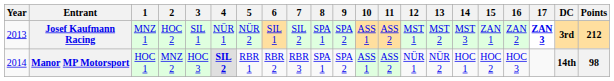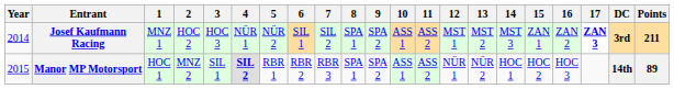Josef Kaufmann Racing | Year: 2013 -> 2014
Josef Kaufmann Racing | 3: SIL 1 -> HOC 3
Josef Kaufmann Racing | Points: 212 -> 211
Manor MP Motorsport | Year: 2014 -> 2015
Manor MP Motorsport | 3: HOC 3 -> SIL 1
Manor MP Motorsport | Points: 98 -> 89
